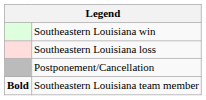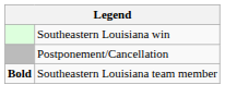- row: Southeastern Louisiana loss
